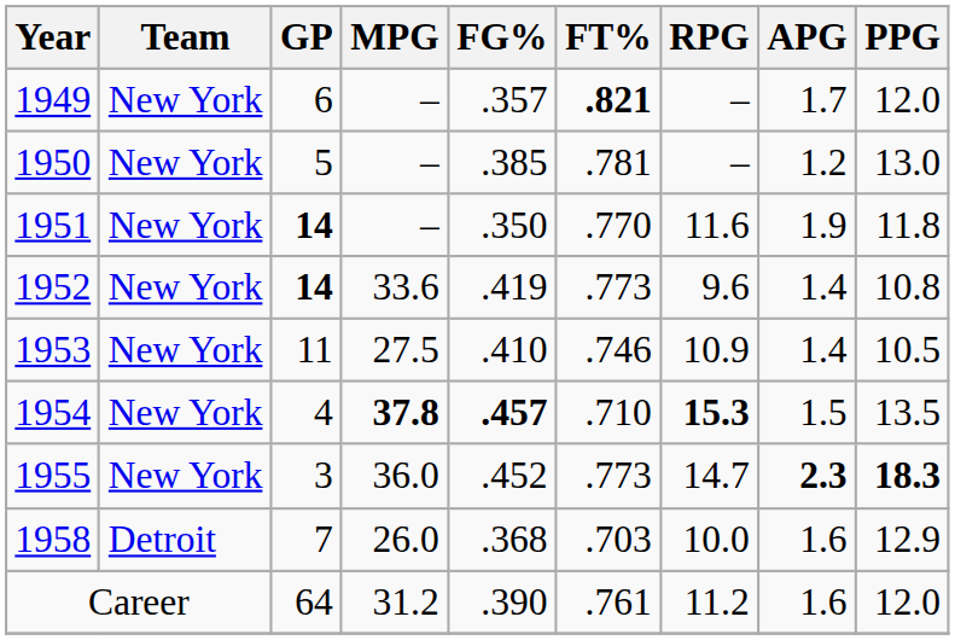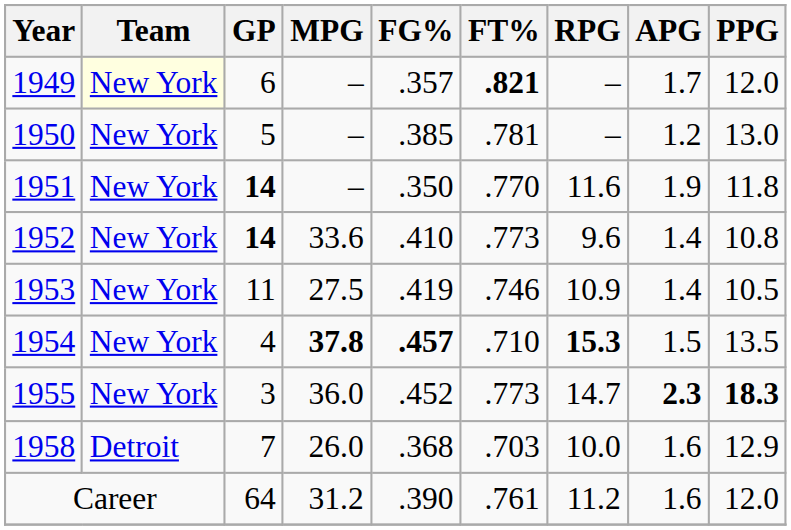1949 | Team: no background -> lightyellow background
1952 | FG%: .419 -> .410
1953 | FG%: .410 -> .419
